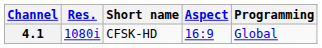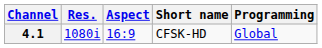columns swapped: Aspect <-> Short name
